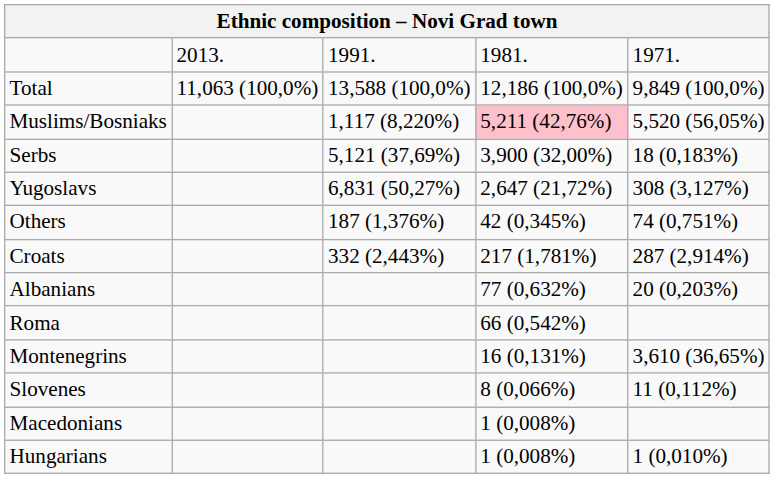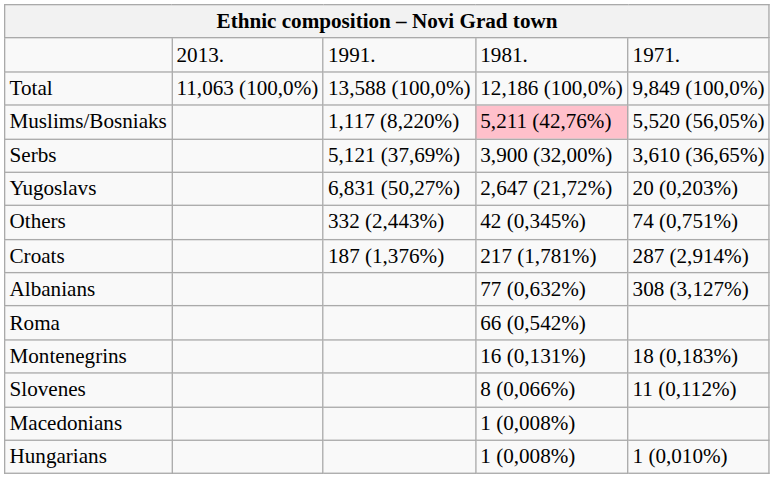Serbs | column 5: 18 (0,183%) -> 3,610 (36,65%)
Yugoslavs | column 5: 308 (3,127%) -> 20 (0,203%)
Others | column 3: 187 (1,376%) -> 332 (2,443%)
Croats | column 3: 332 (2,443%) -> 187 (1,376%)
Albanians | column 5: 20 (0,203%) -> 308 (3,127%)
Montenegrins | column 5: 3,610 (36,65%) -> 18 (0,183%)
